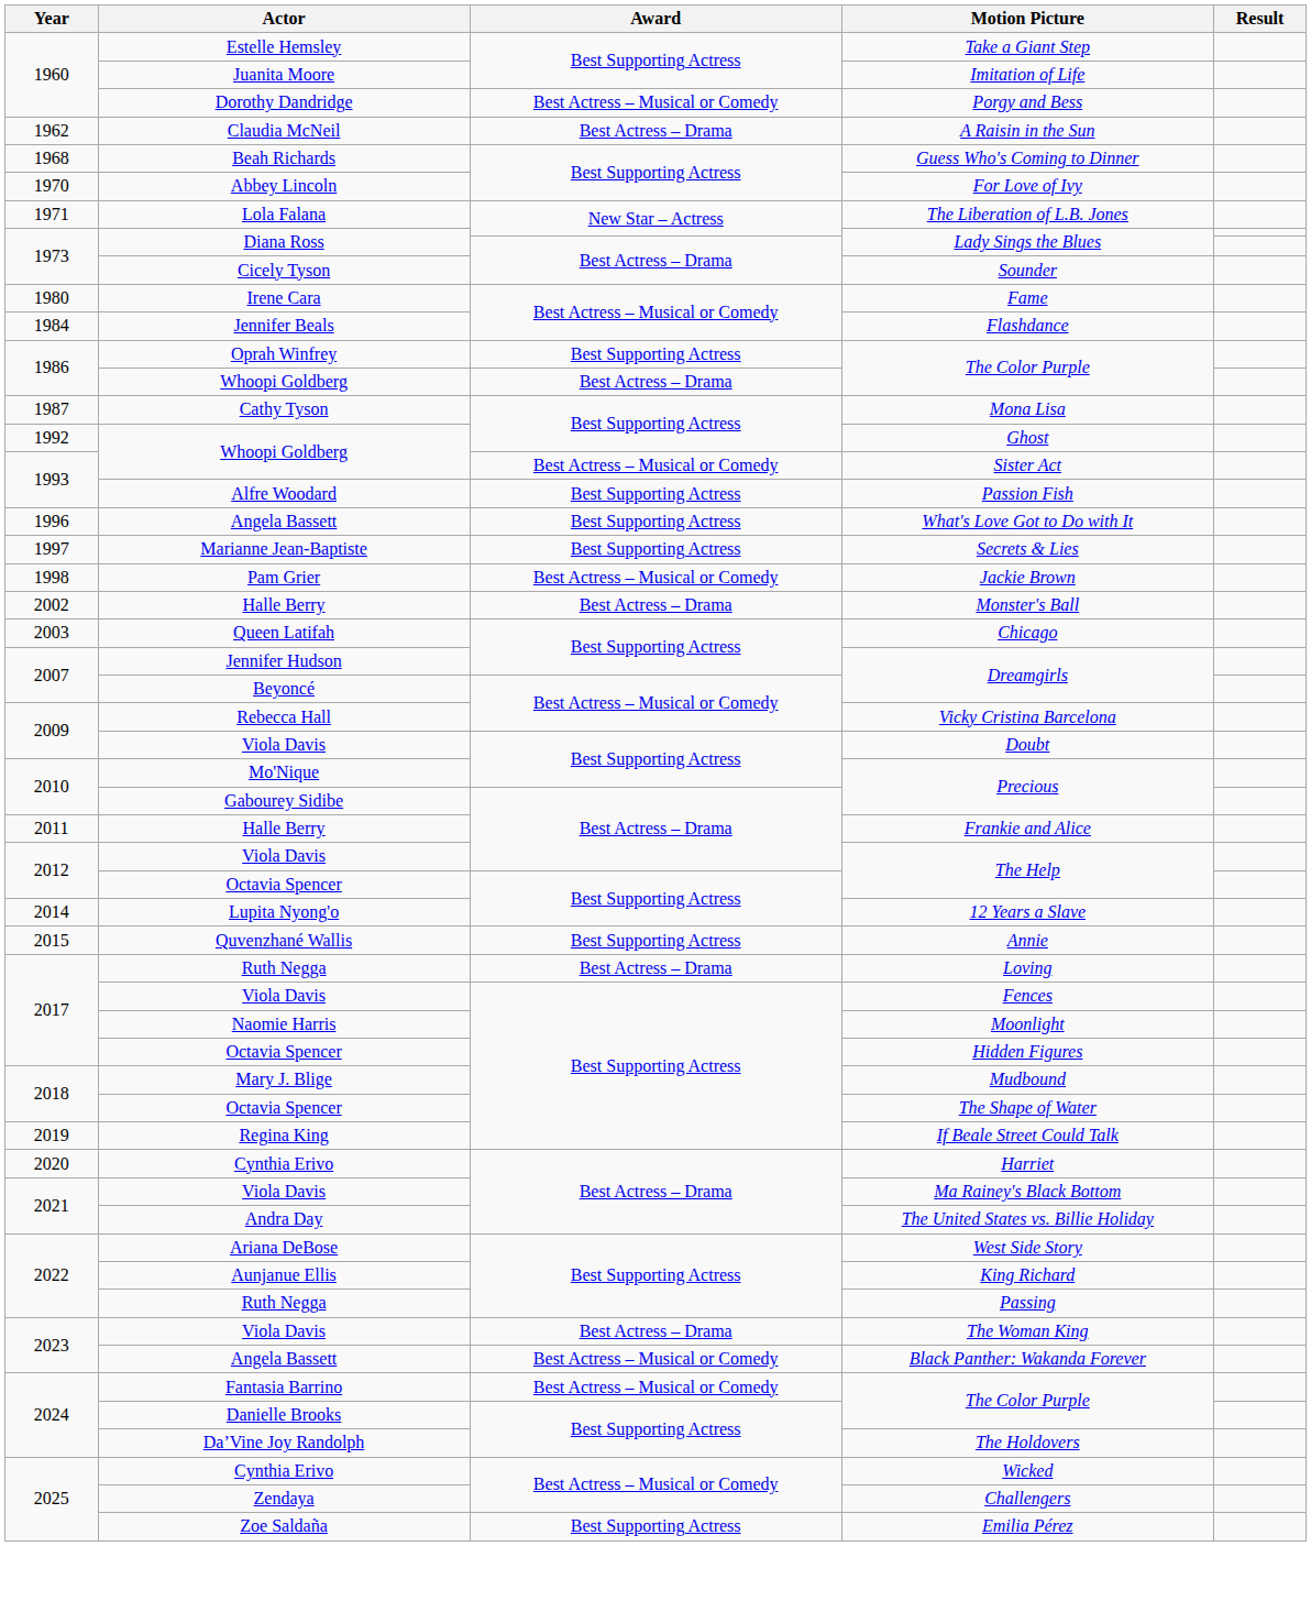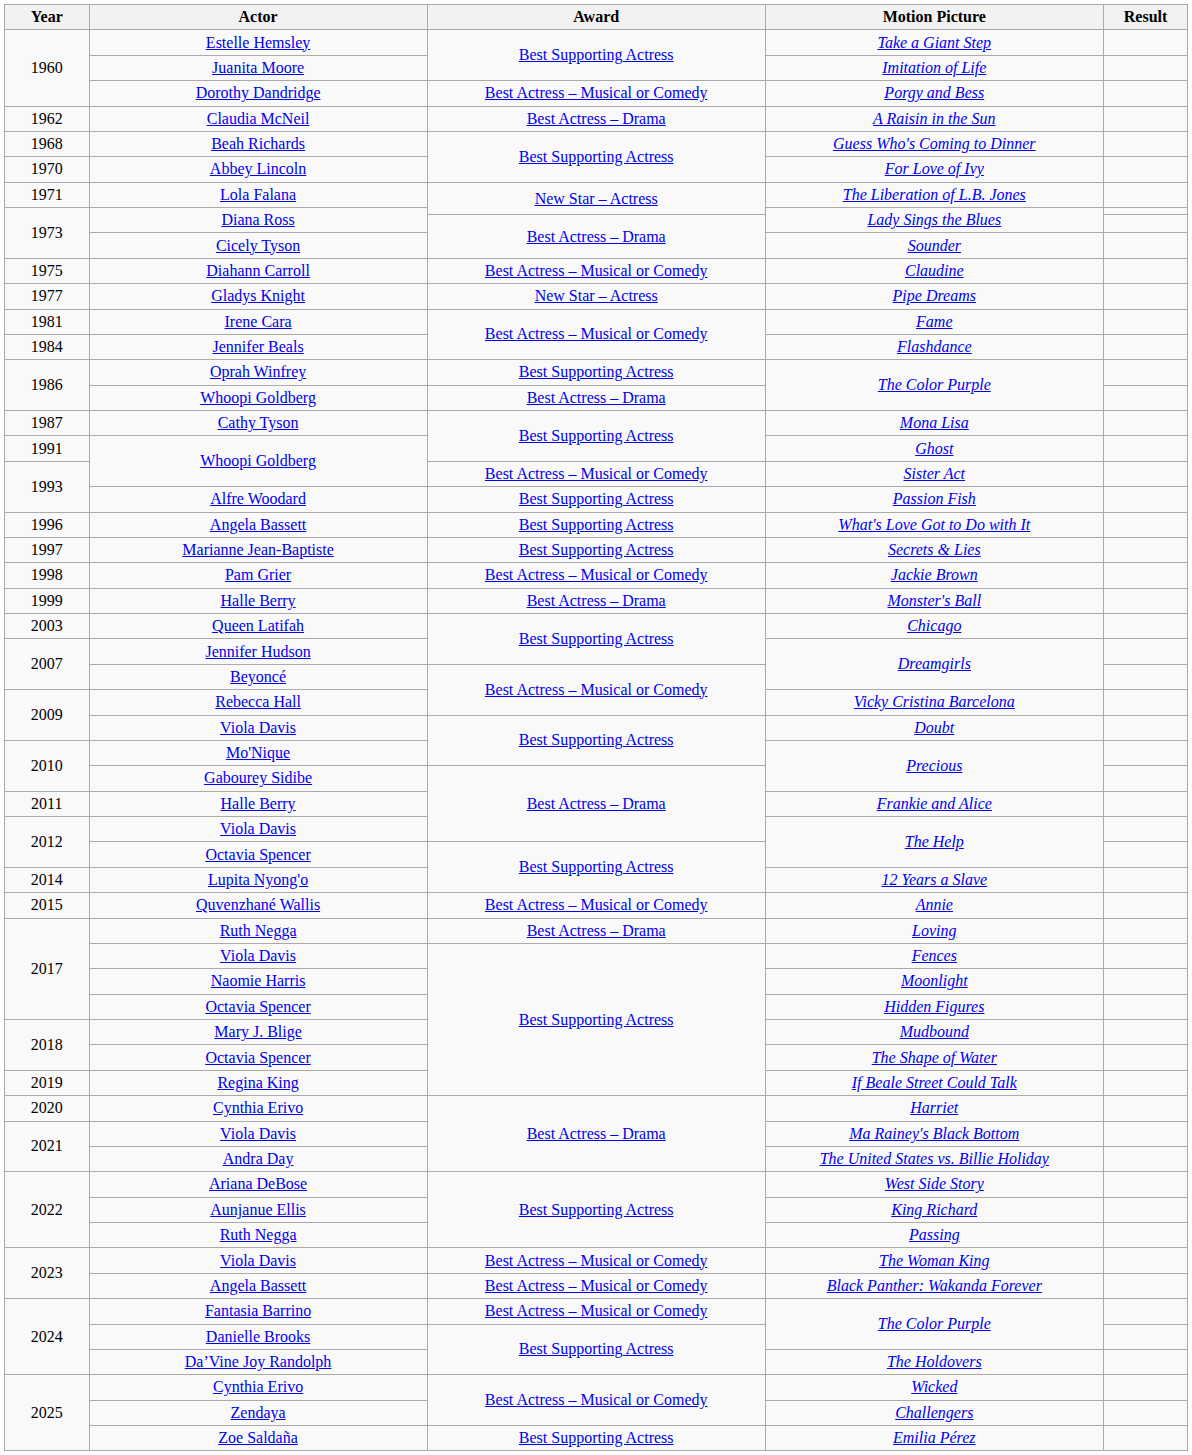+ row: 1975 | Diahann Carroll | Best Actress – Musical or Comedy | Claudine
+ row: 1977 | Gladys Knight | New Star – Actress | Pipe Dreams
Fame | Year: 1980 -> 1981
Ghost | Year: 1992 -> 1991
Monster's Ball | Year: 2002 -> 1999
Annie | Award: Best Supporting Actress -> Best Actress – Musical or Comedy
The Woman King | Award: Best Actress – Drama -> Best Actress – Musical or Comedy
